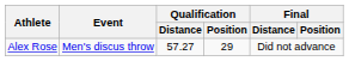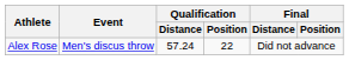Alex Rose | Qualification / Distance: 57.27 -> 57.24
Alex Rose | Qualification / Position: 29 -> 22
